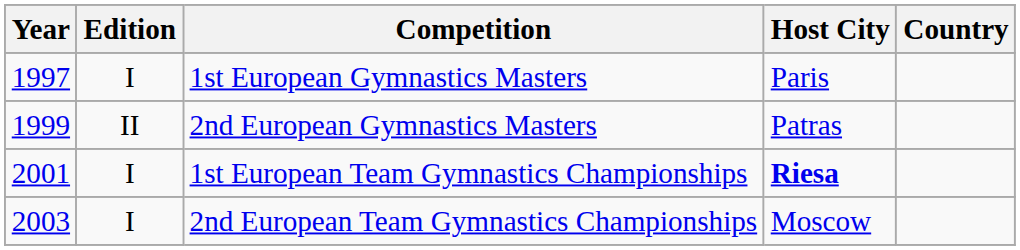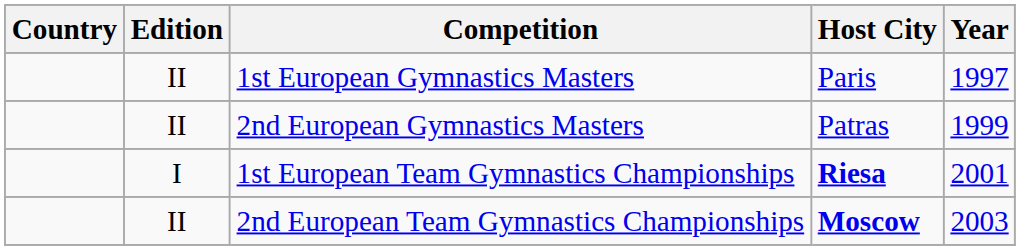columns swapped: Year <-> Country
1st European Gymnastics Masters | Edition: I -> II
2nd European Team Gymnastics Championships | Edition: I -> II
2nd European Team Gymnastics Championships | Host City: normal -> bold
